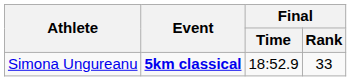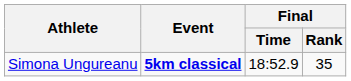Simona Ungureanu | Final / Rank: 33 -> 35
